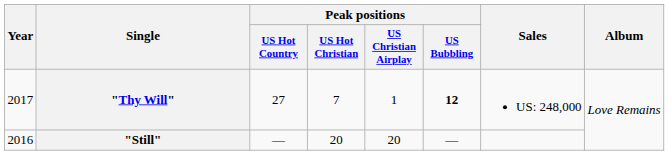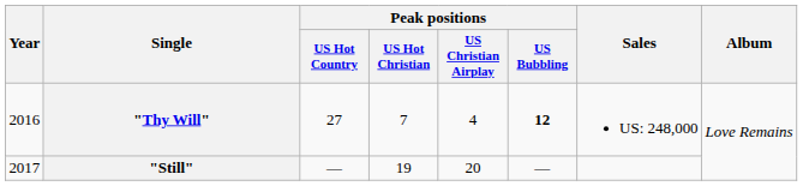"Thy Will" | Year: 2017 -> 2016
"Thy Will" | Peak positions / US Christian Airplay: 1 -> 4
"Still" | Year: 2016 -> 2017
"Still" | Peak positions / US Hot Christian: 20 -> 19
